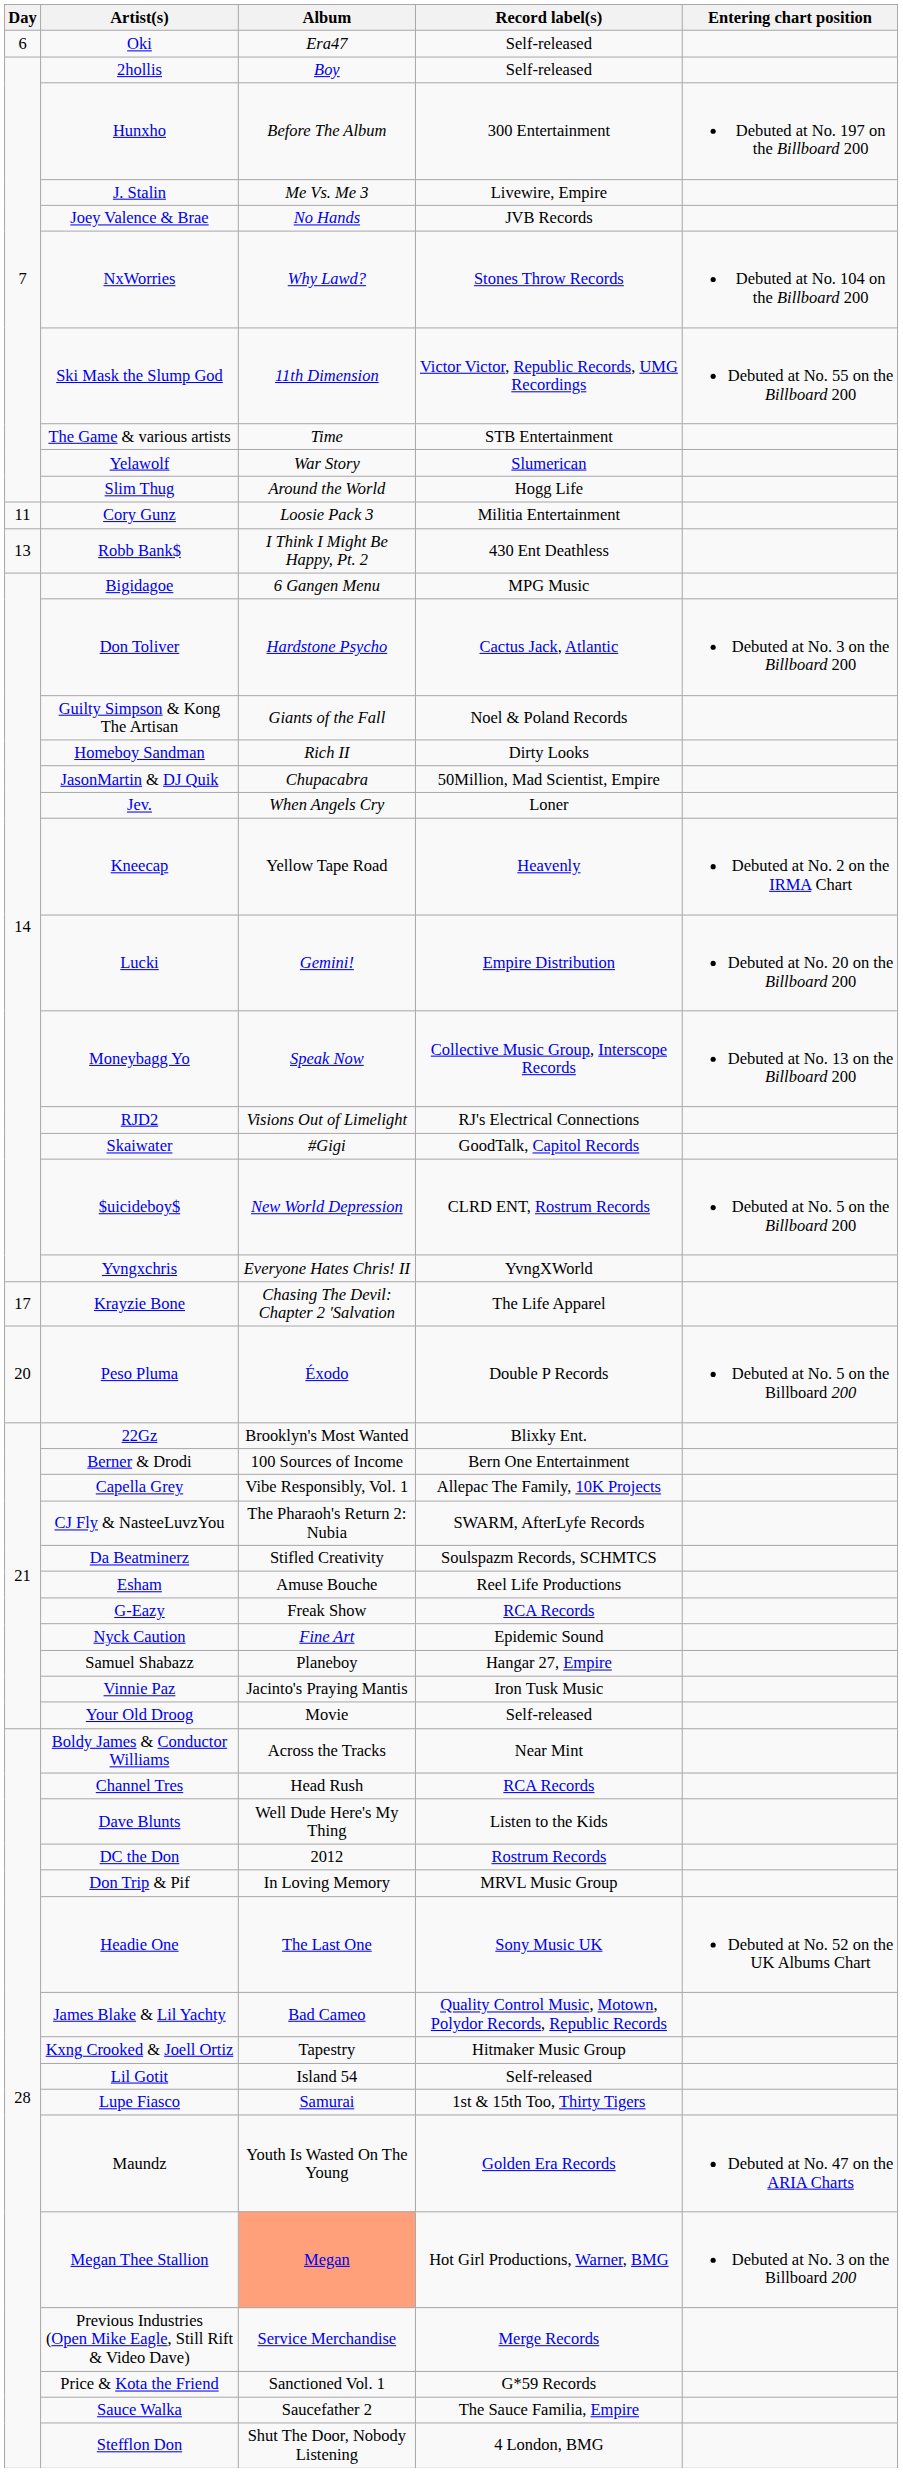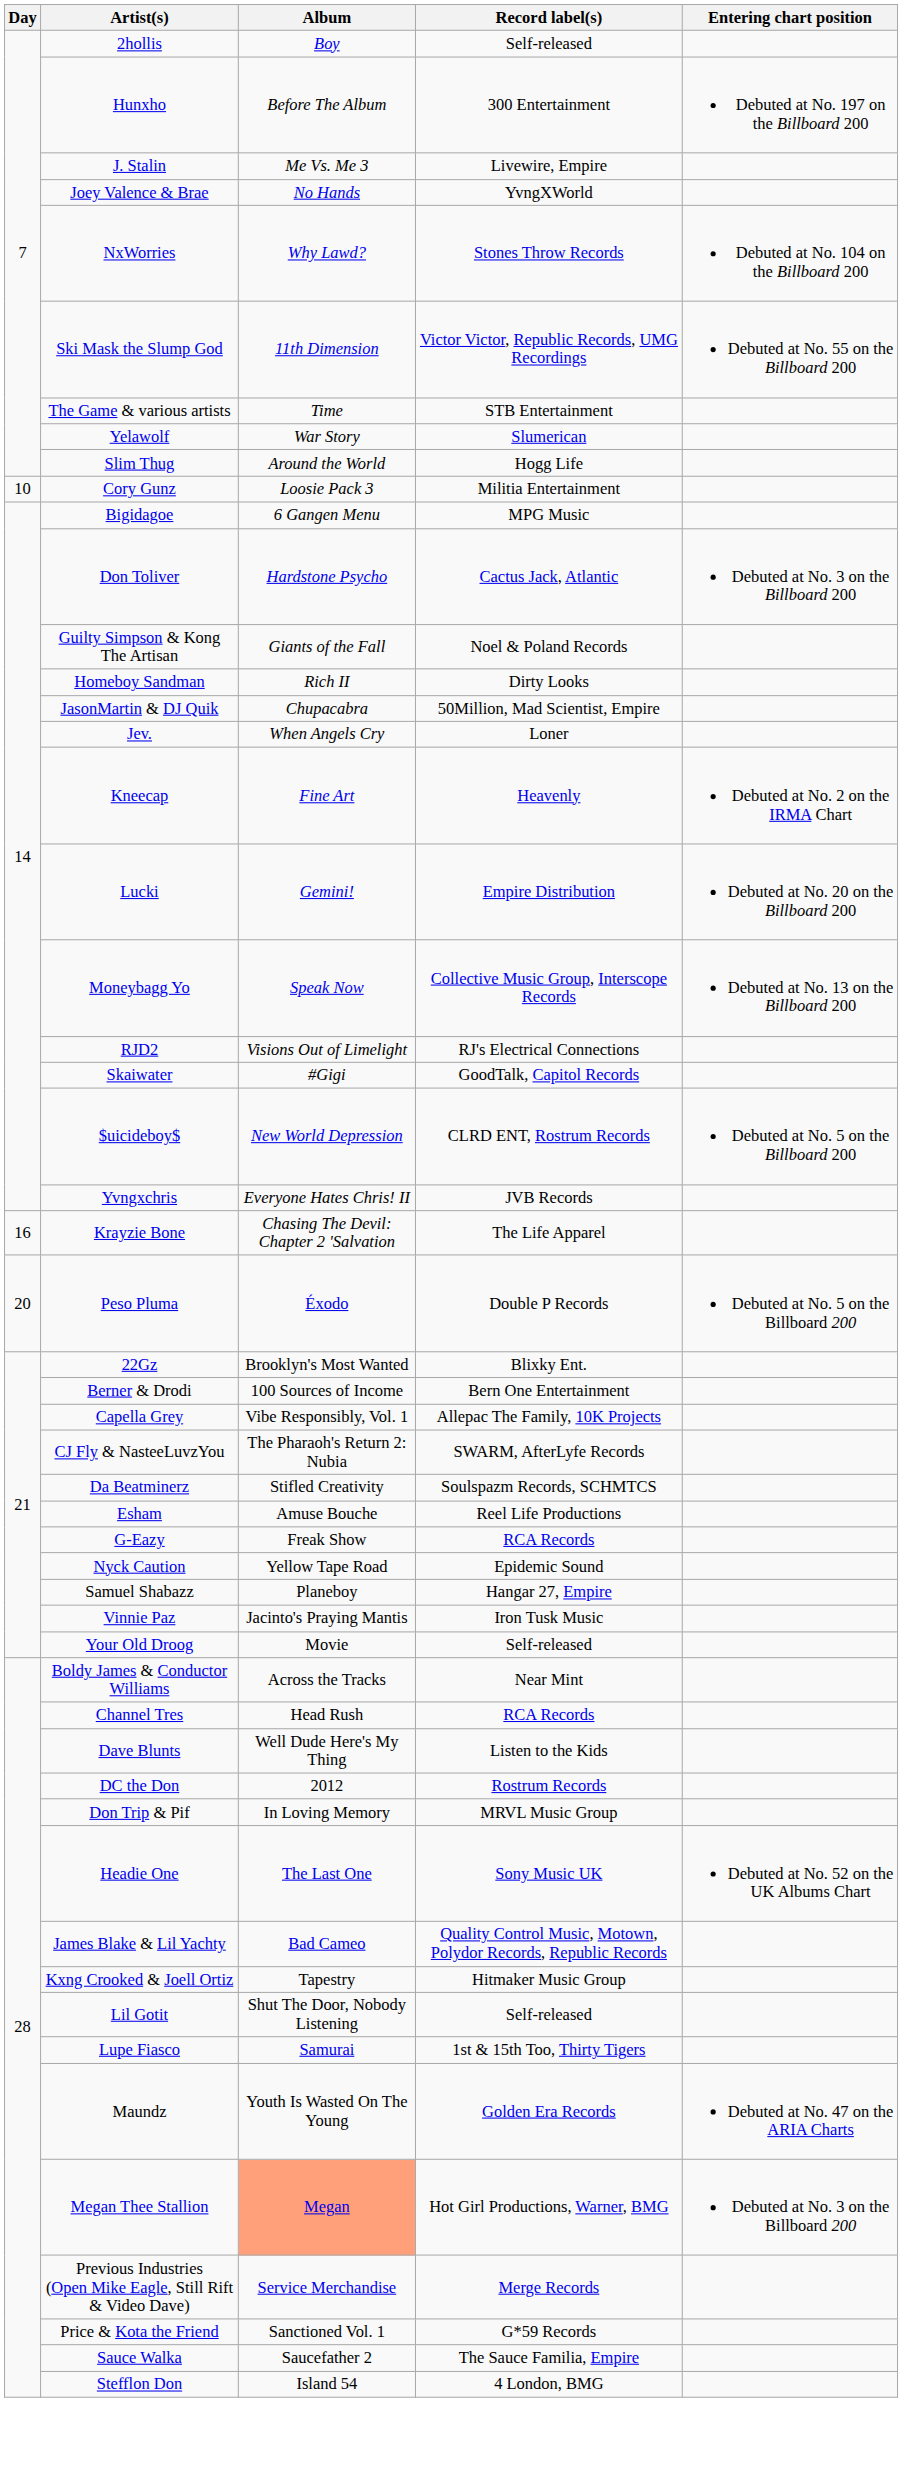- row: 6 | Oki | Era47 | Self-released
Joey Valence & Brae | Record label(s): JVB Records -> YvngXWorld
Cory Gunz | Day: 11 -> 10
- row: 13 | Robb Bank$ | I Think I Might Be Happy, Pt. 2 | 430 Ent Deathless
Kneecap | Album: Yellow Tape Road -> Fine Art
Yvngxchris | Record label(s): YvngXWorld -> JVB Records
Krayzie Bone | Day: 17 -> 16
Nyck Caution | Album: Fine Art -> Yellow Tape Road
Lil Gotit | Album: Island 54 -> Shut The Door, Nobody Listening
Stefflon Don | Album: Shut The Door, Nobody Listening -> Island 54
